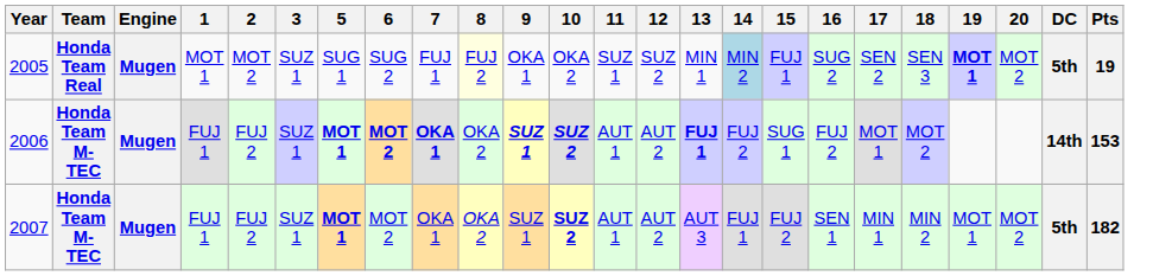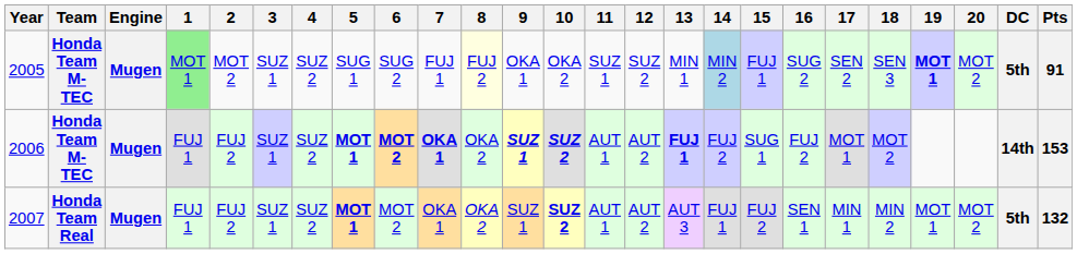+ column: 4 | SUZ 2 | SUZ 2 | SUZ 2
2005 | Team: Honda Team Real -> Honda Team M-TEC
2005 | 1: no background -> lightgreen background
2005 | Pts: 19 -> 91
2007 | Team: Honda Team M-TEC -> Honda Team Real
2007 | Pts: 182 -> 132
